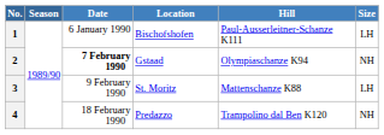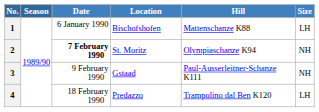1 | Hill: Paul-Ausserleitner-Schanze K111 -> Mattenschanze K88
2 | Location: Gstaad -> St. Moritz
3 | Location: St. Moritz -> Gstaad
3 | Hill: Mattenschanze K88 -> Paul-Ausserleitner-Schanze K111
3 | Size: LH -> NH
4 | Size: NH -> LH
